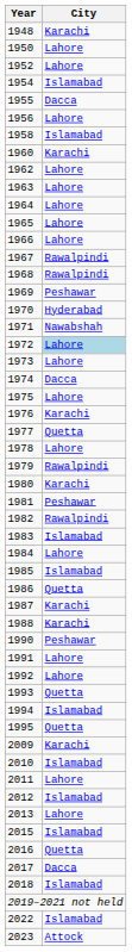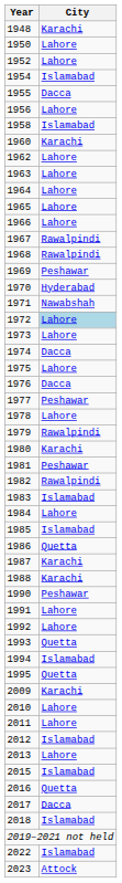1976 | City: Karachi -> Dacca
1977 | City: Quetta -> Peshawar
2010 | City: Islamabad -> Lahore
